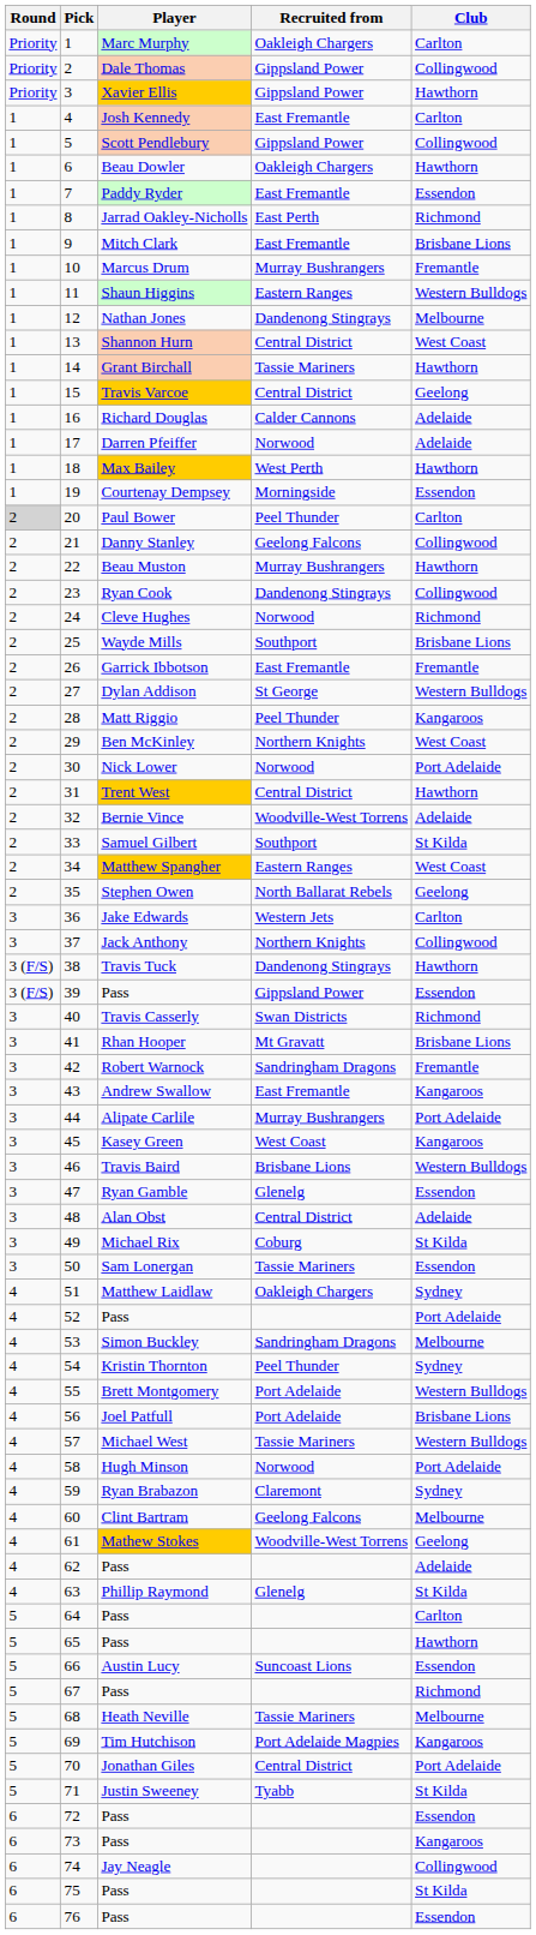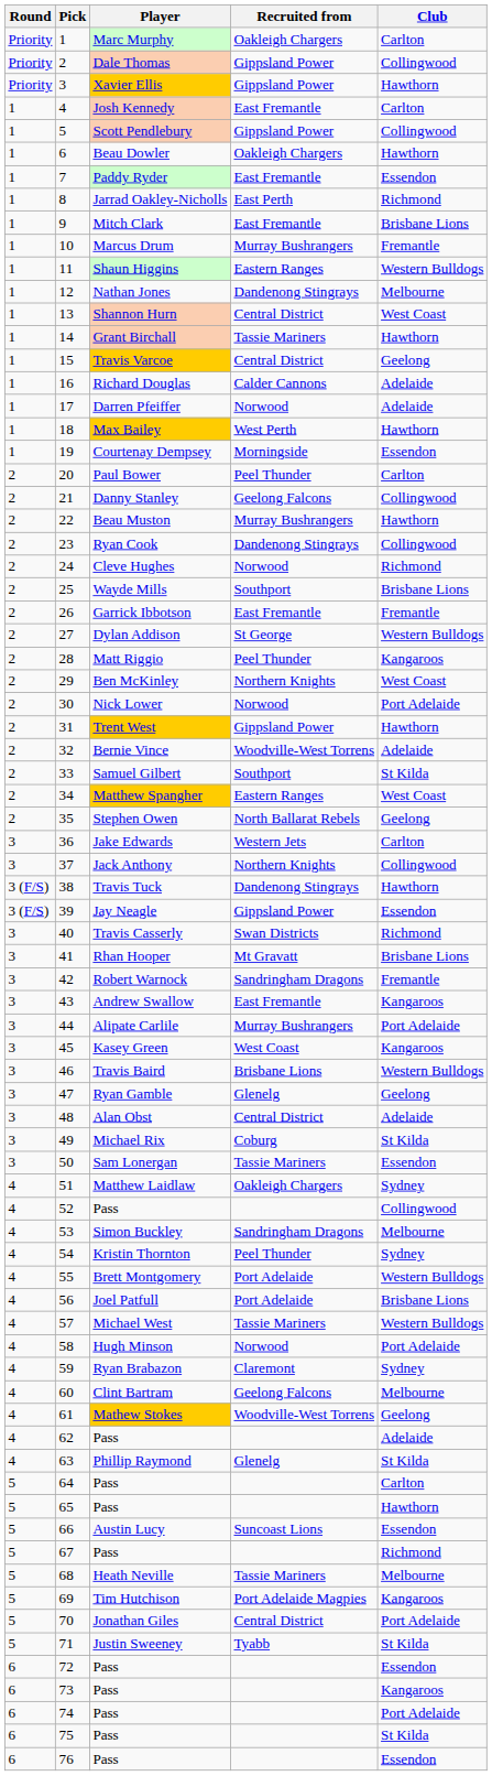20 | Round: lightgrey background -> no background
31 | Recruited from: Central District -> Gippsland Power
39 | Player: Pass -> Jay Neagle
47 | Club: Essendon -> Geelong
52 | Club: Port Adelaide -> Collingwood
74 | Player: Jay Neagle -> Pass
74 | Club: Collingwood -> Port Adelaide
